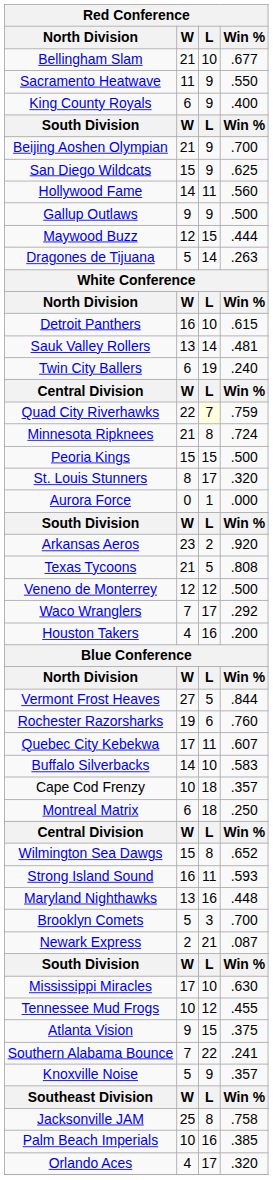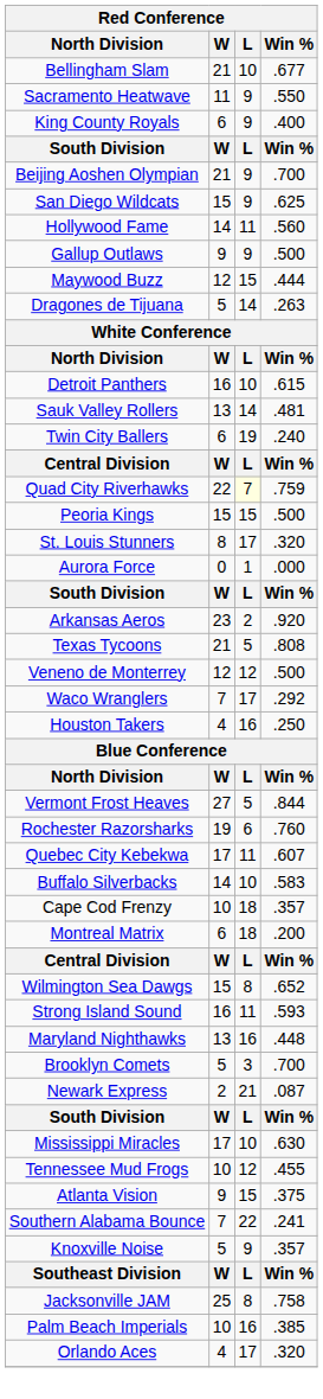- row: Minnesota Ripknees | 21 | 8 | .724
Houston Takers | Win %: .200 -> .250
Montreal Matrix | Win %: .250 -> .200
